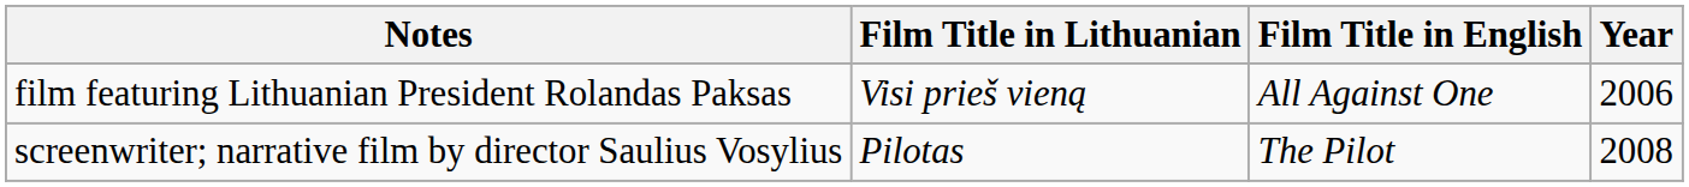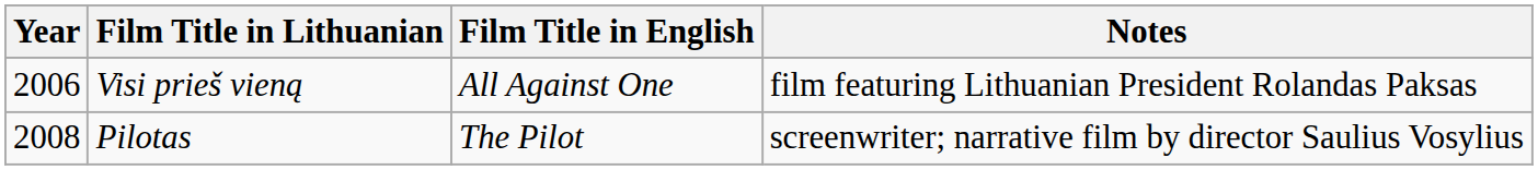columns swapped: Year <-> Notes
